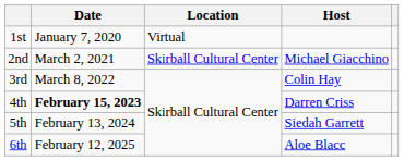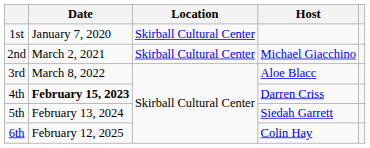1st | Location: Virtual -> Skirball Cultural Center
3rd | Host: Colin Hay -> Aloe Blacc
6th | Host: Aloe Blacc -> Colin Hay
